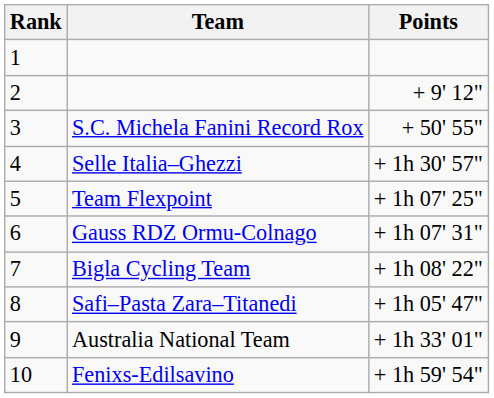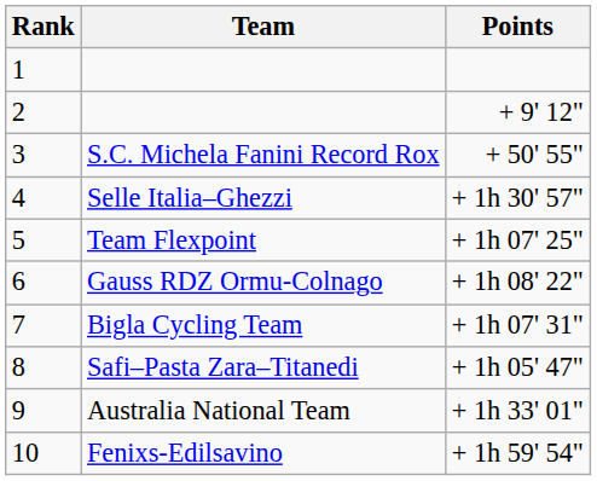Gauss RDZ Ormu-Colnago | Points: + 1h 07' 31" -> + 1h 08' 22"
Bigla Cycling Team | Points: + 1h 08' 22" -> + 1h 07' 31"
